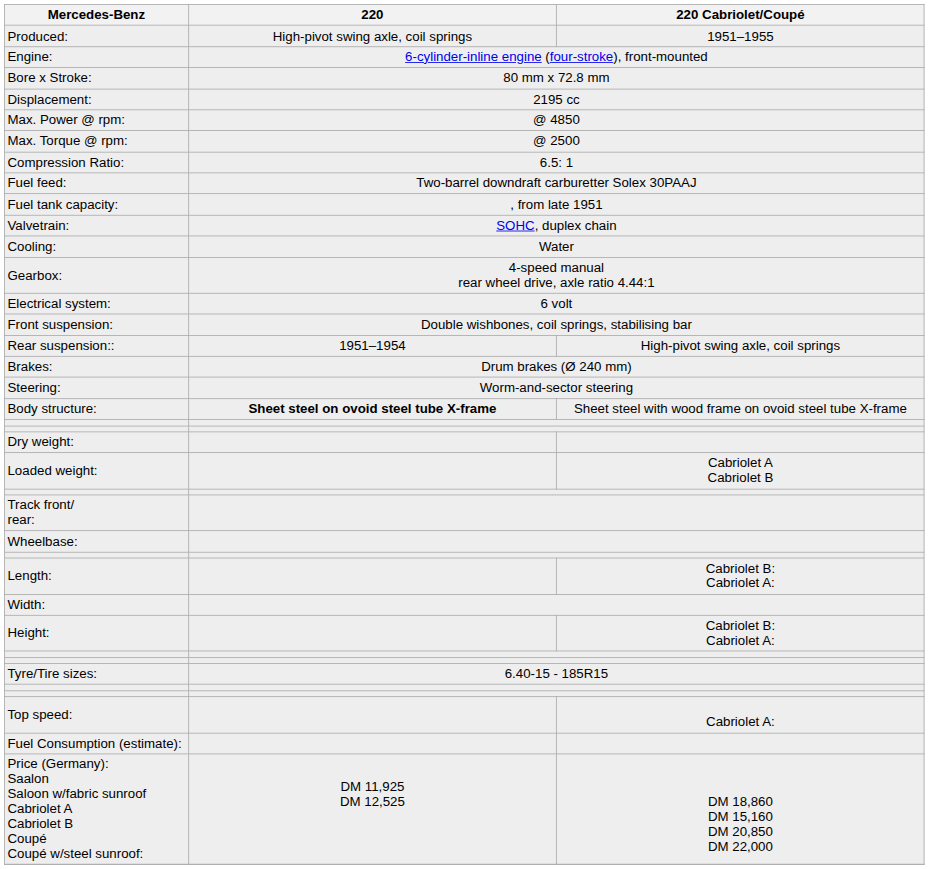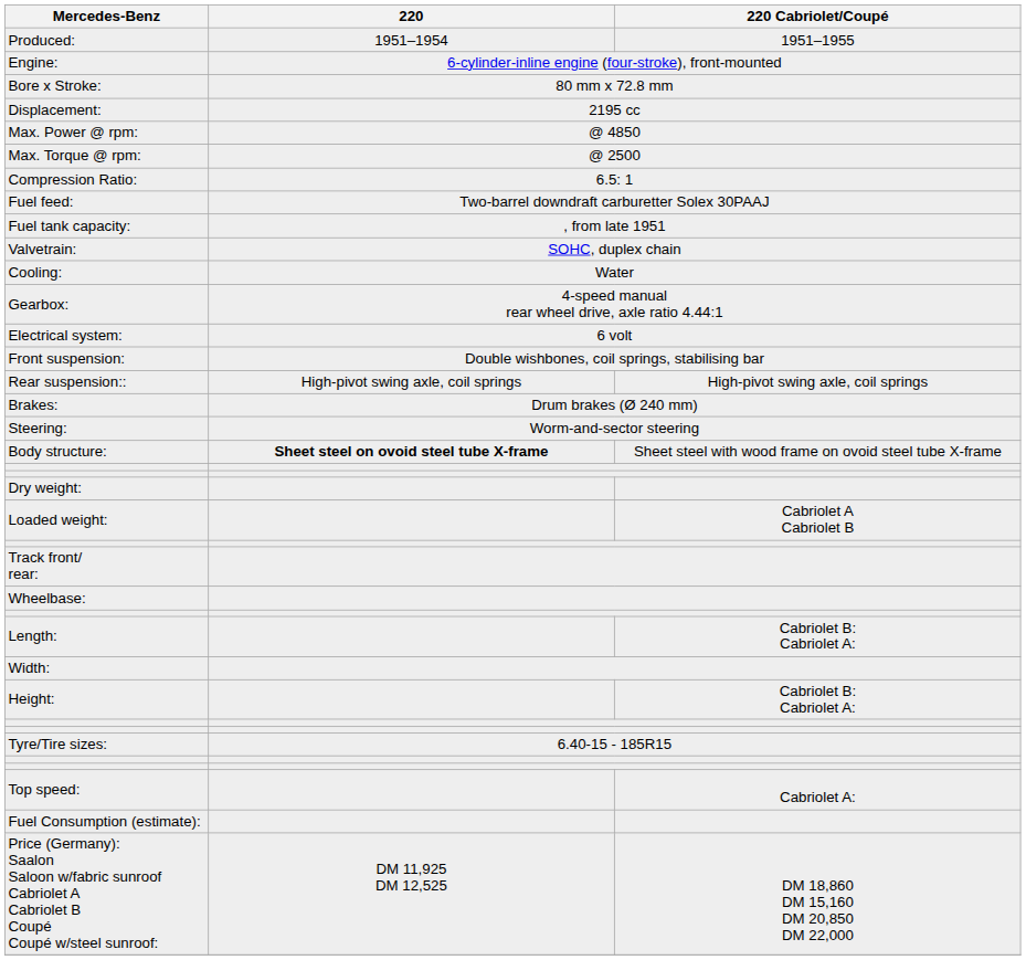Produced: | 220: High-pivot swing axle, coil springs -> 1951–1954
Rear suspension:: | 220: 1951–1954 -> High-pivot swing axle, coil springs
